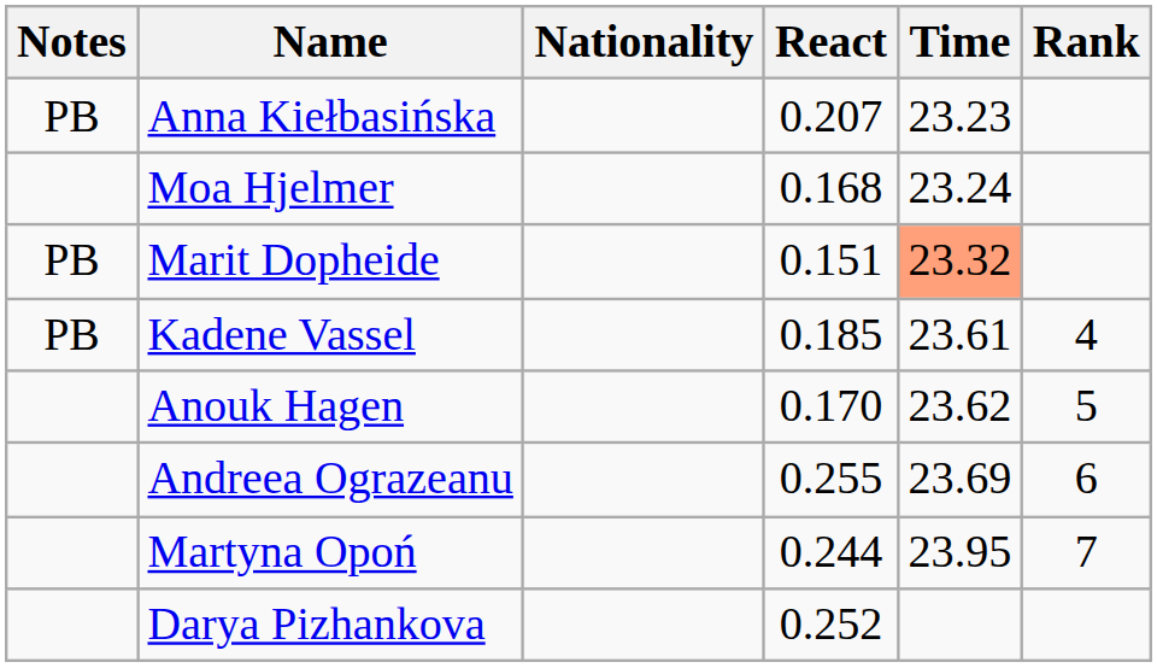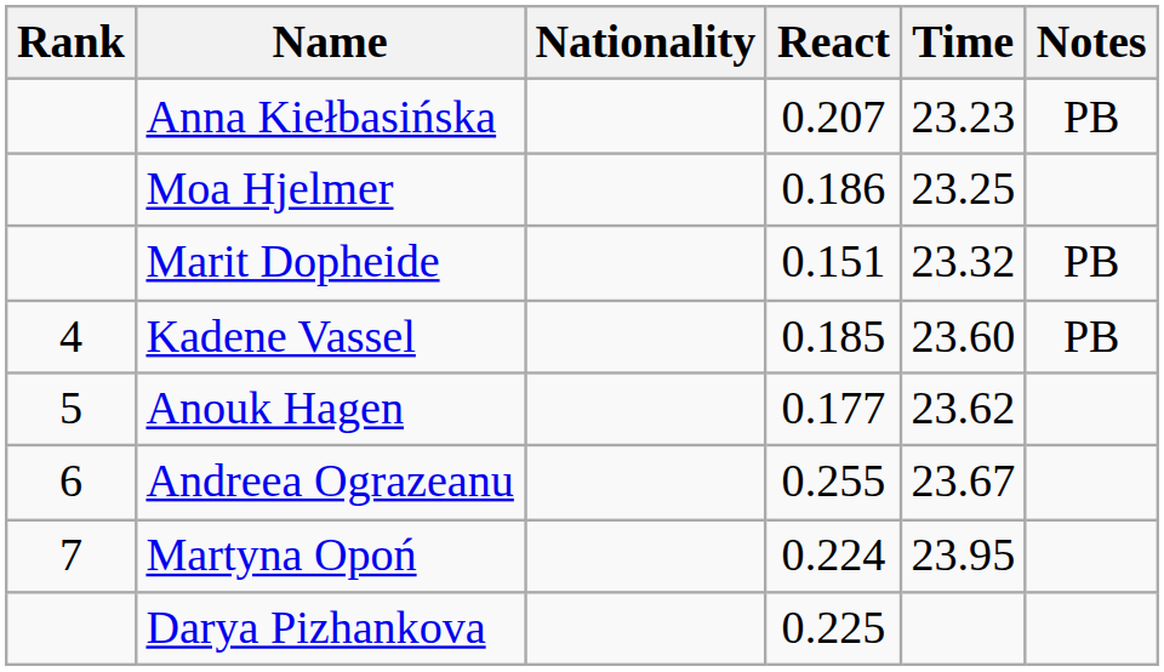columns swapped: Rank <-> Notes
Moa Hjelmer | React: 0.168 -> 0.186
Moa Hjelmer | Time: 23.24 -> 23.25
Marit Dopheide | Time: lightsalmon background -> no background
Kadene Vassel | Time: 23.61 -> 23.60
Anouk Hagen | React: 0.170 -> 0.177
Andreea Ograzeanu | Time: 23.69 -> 23.67
Martyna Opoń | React: 0.244 -> 0.224
Darya Pizhankova | React: 0.252 -> 0.225
